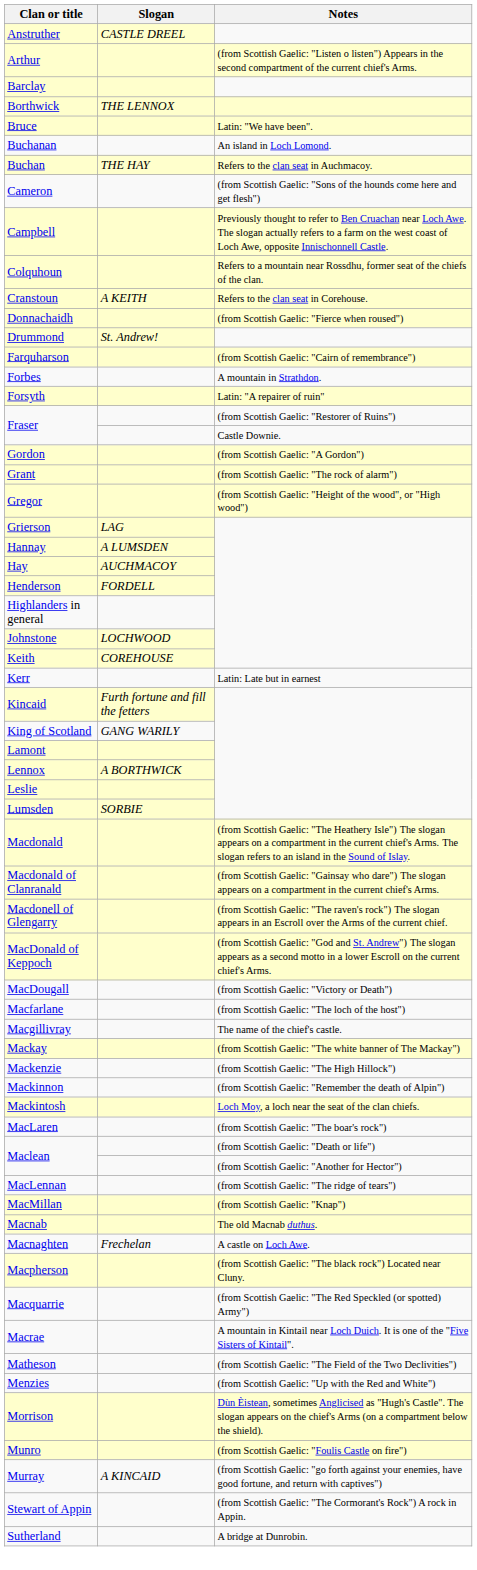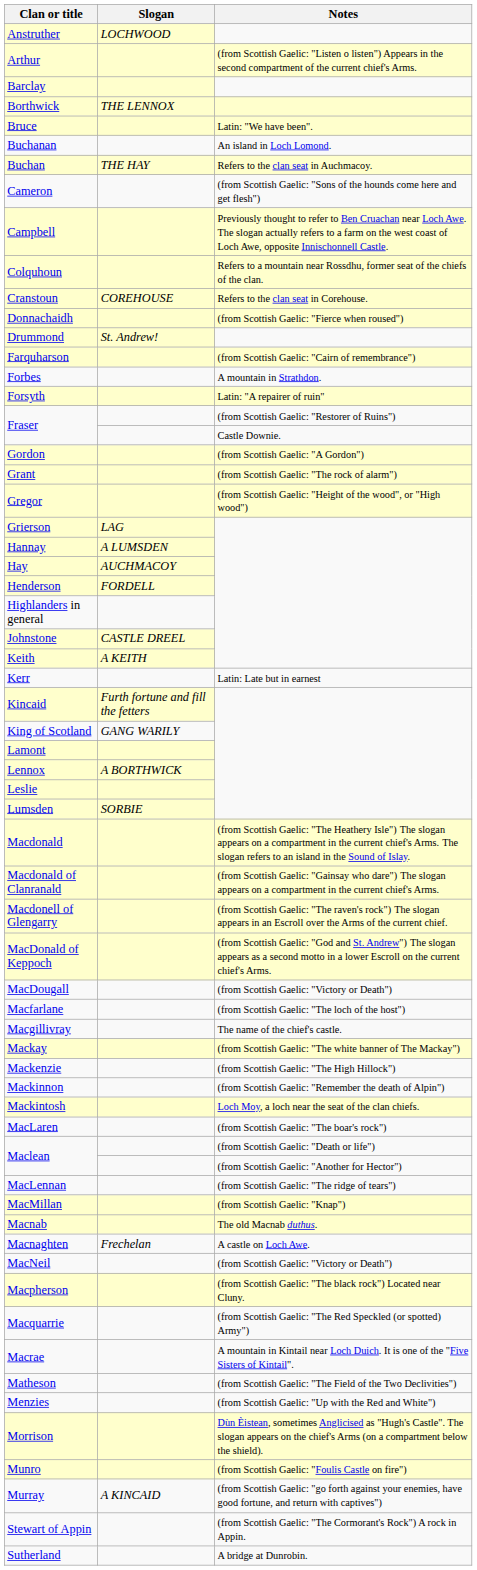Anstruther | Slogan: CASTLE DREEL -> LOCHWOOD
Cranstoun | Slogan: A KEITH -> COREHOUSE
Johnstone | Slogan: LOCHWOOD -> CASTLE DREEL
Keith | Slogan: COREHOUSE -> A KEITH
+ row: MacNeil | (from Scottish Gaelic: "Victory or Death")
